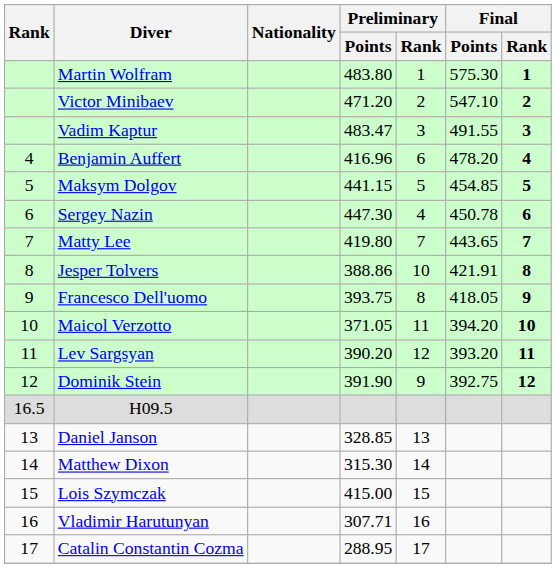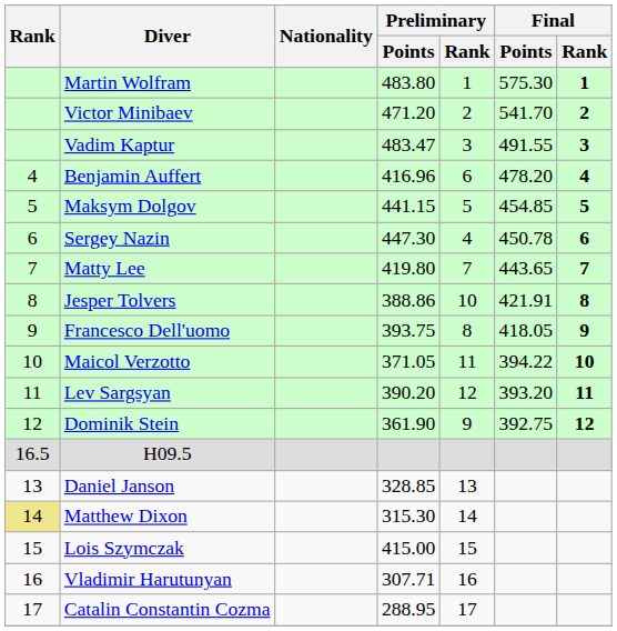Victor Minibaev | Final / Points: 547.10 -> 541.70
Maicol Verzotto | Final / Points: 394.20 -> 394.22
Dominik Stein | Preliminary / Points: 391.90 -> 361.90
Matthew Dixon | Rank: no background -> khaki background
